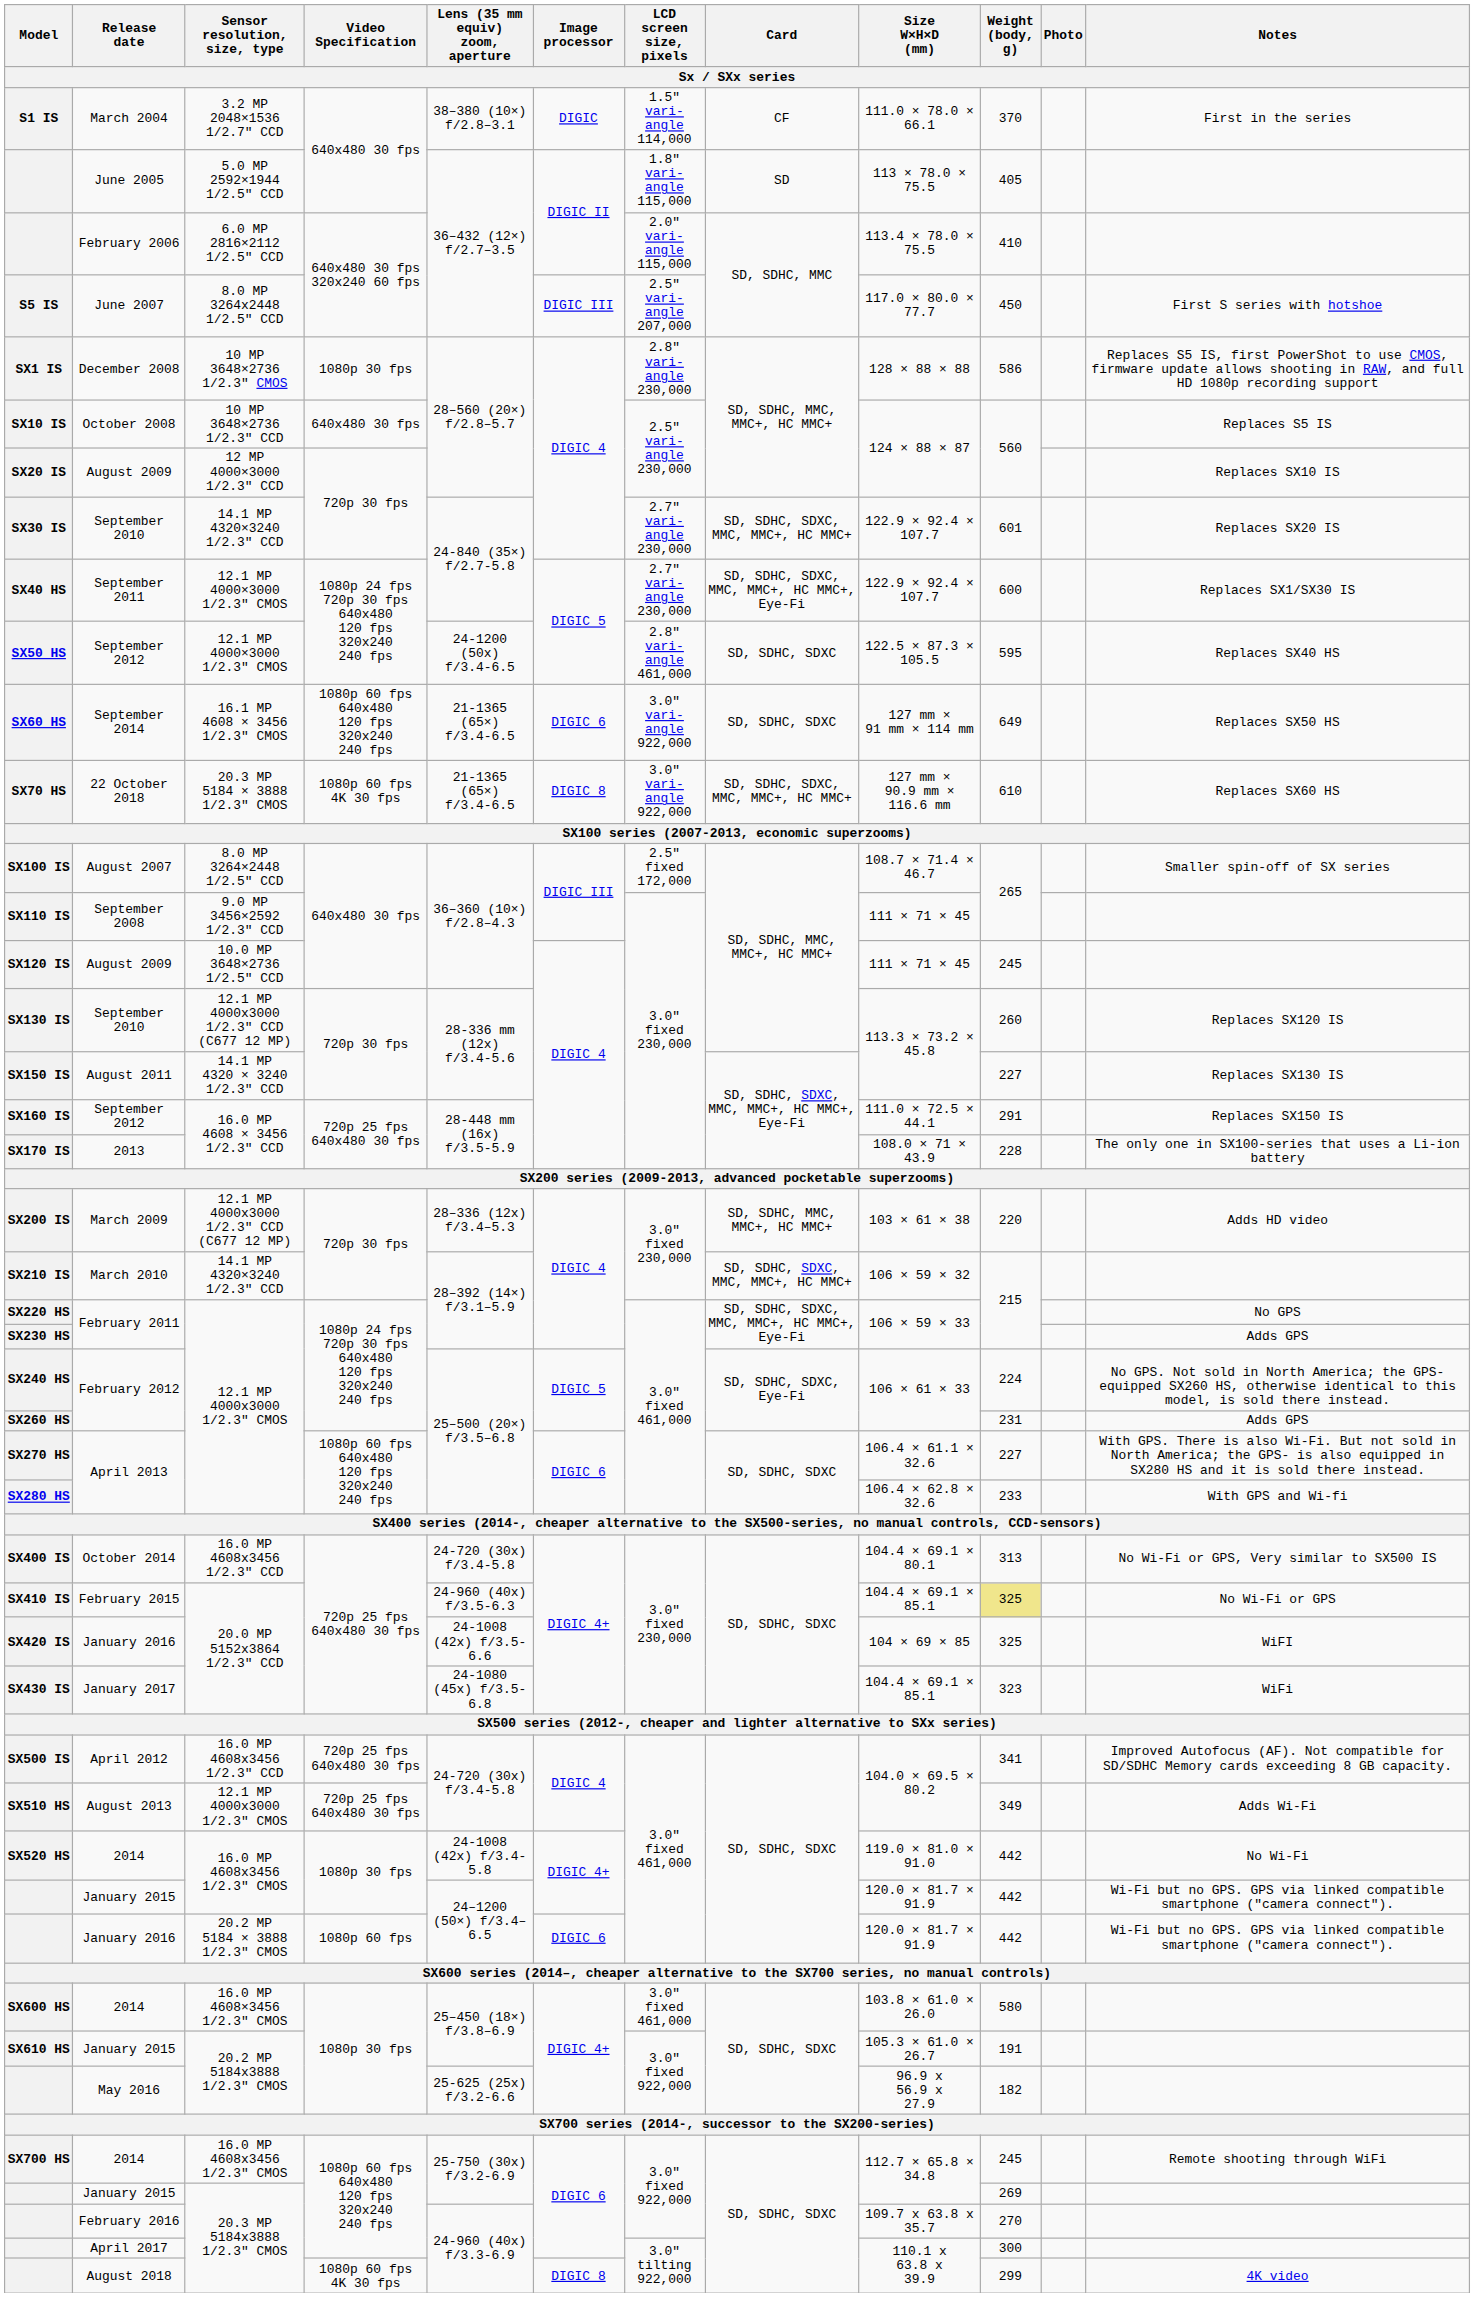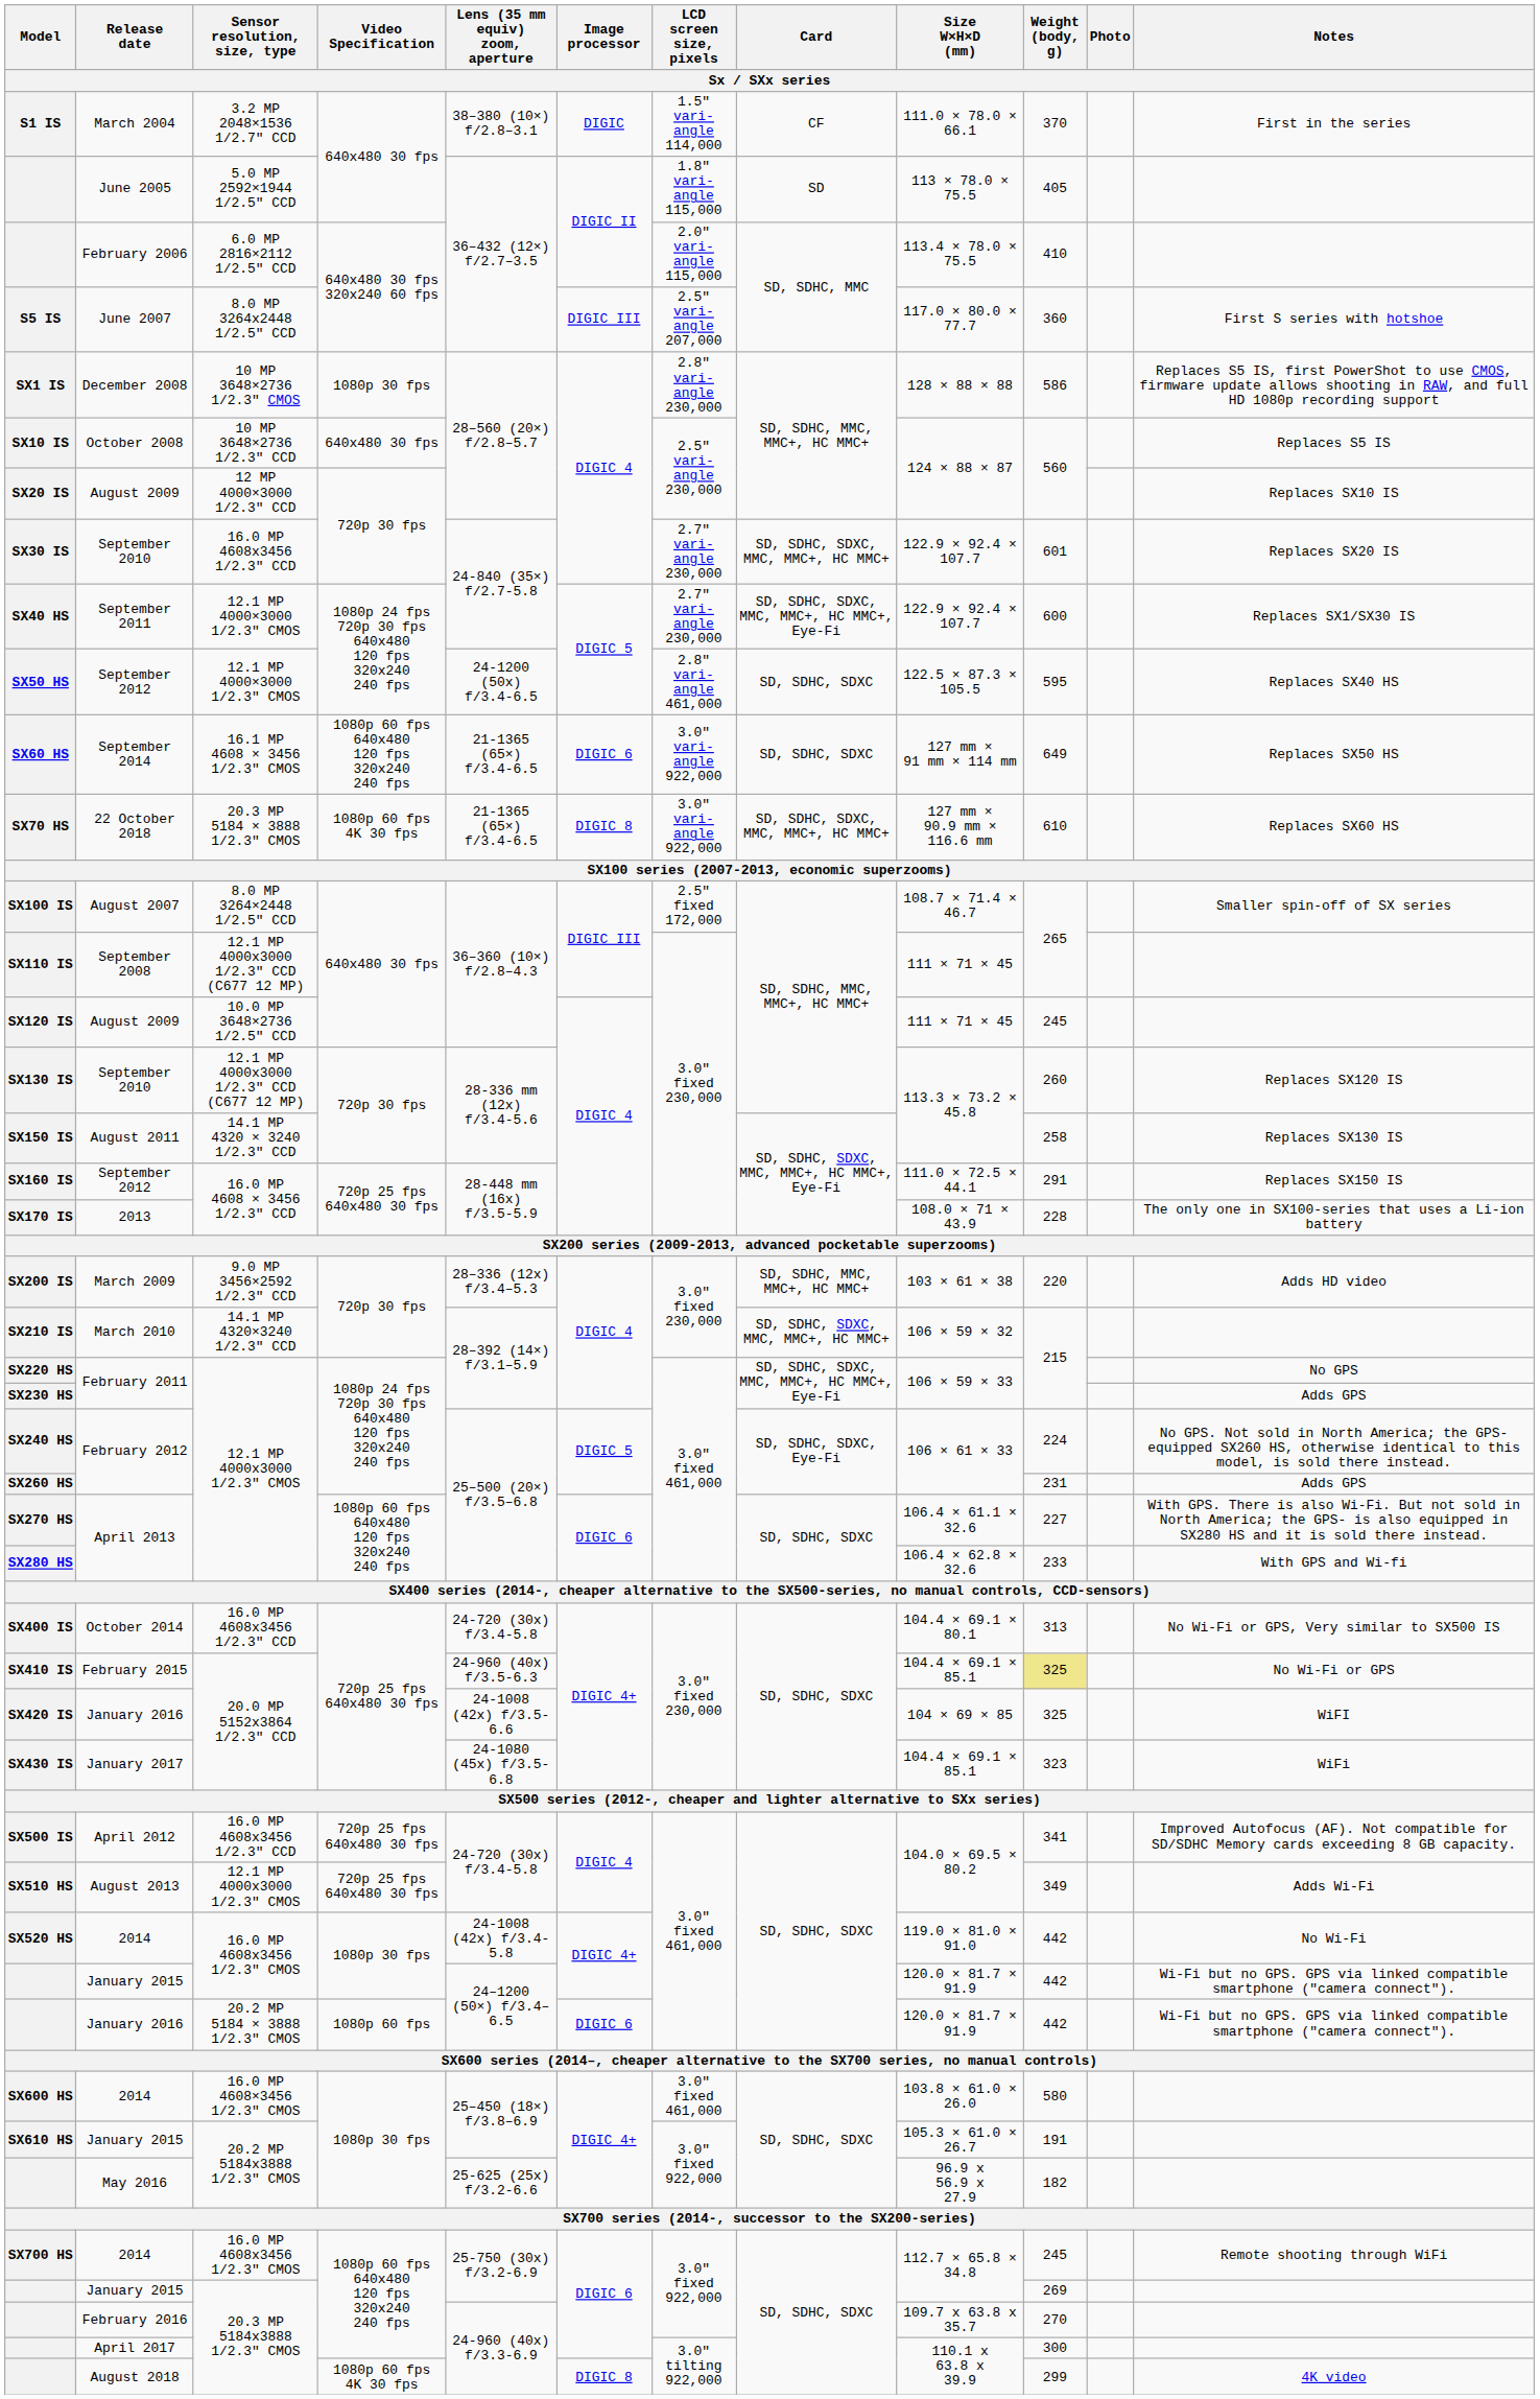S5 IS | Weight (body, g): 450 -> 360
SX30 IS | Sensor resolution, size, type: 14.1 MP 4320×3240 1/2.3" CCD -> 16.0 MP 4608x3456 1/2.3" CCD
SX110 IS | Sensor resolution, size, type: 9.0 MP 3456×2592 1/2.3" CCD -> 12.1 MP 4000x3000 1/2.3" CCD (C677 12 MP)
SX150 IS | Weight (body, g): 227 -> 258
SX200 IS | Sensor resolution, size, type: 12.1 MP 4000x3000 1/2.3" CCD (C677 12 MP) -> 9.0 MP 3456×2592 1/2.3" CCD
